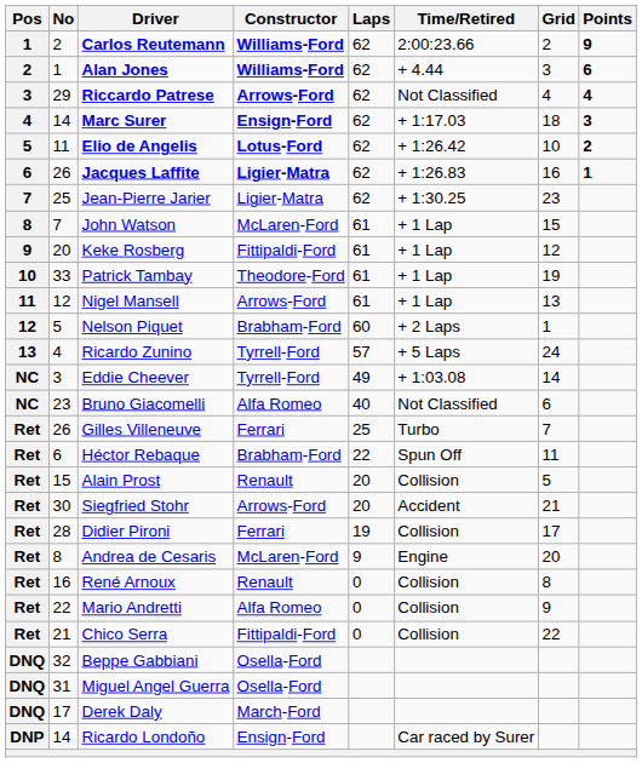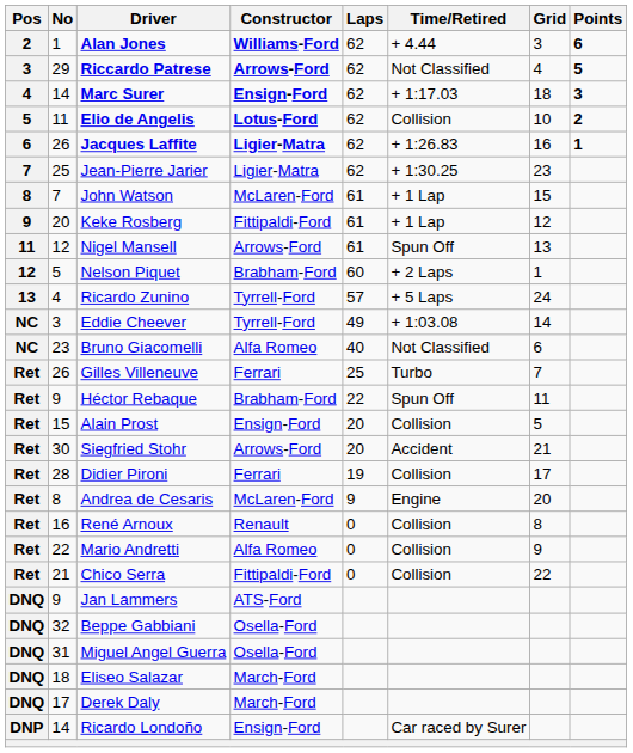- row: 1 | 2 | Carlos Reutemann | Williams-Ford | 62 | 2:00:23.66 | 2 | 9
Riccardo Patrese | Points: 4 -> 5
Elio de Angelis | Time/Retired: + 1:26.42 -> Collision
- row: 10 | 33 | Patrick Tambay | Theodore-Ford | 61 | + 1 Lap | 19
Nigel Mansell | Time/Retired: + 1 Lap -> Spun Off
Héctor Rebaque | No: 6 -> 9
Alain Prost | Constructor: Renault -> Ensign-Ford
+ row: DNQ | 9 | Jan Lammers | ATS-Ford
+ row: DNQ | 18 | Eliseo Salazar | March-Ford
